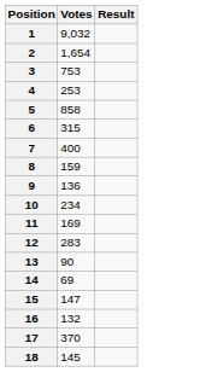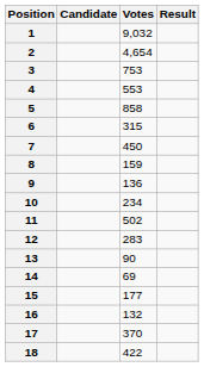+ column: Candidate
2 | Votes: 1,654 -> 4,654
4 | Votes: 253 -> 553
7 | Votes: 400 -> 450
11 | Votes: 169 -> 502
15 | Votes: 147 -> 177
18 | Votes: 145 -> 422
